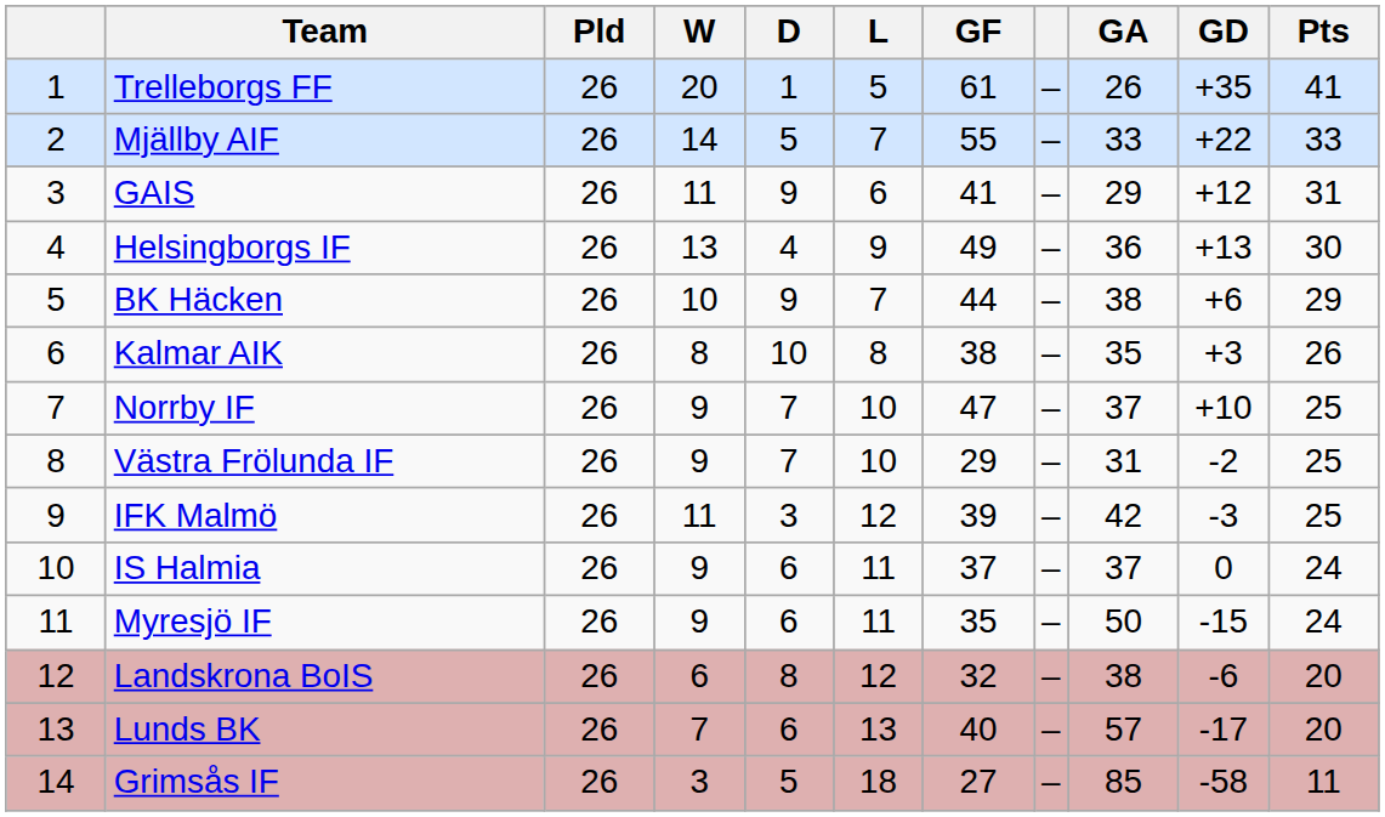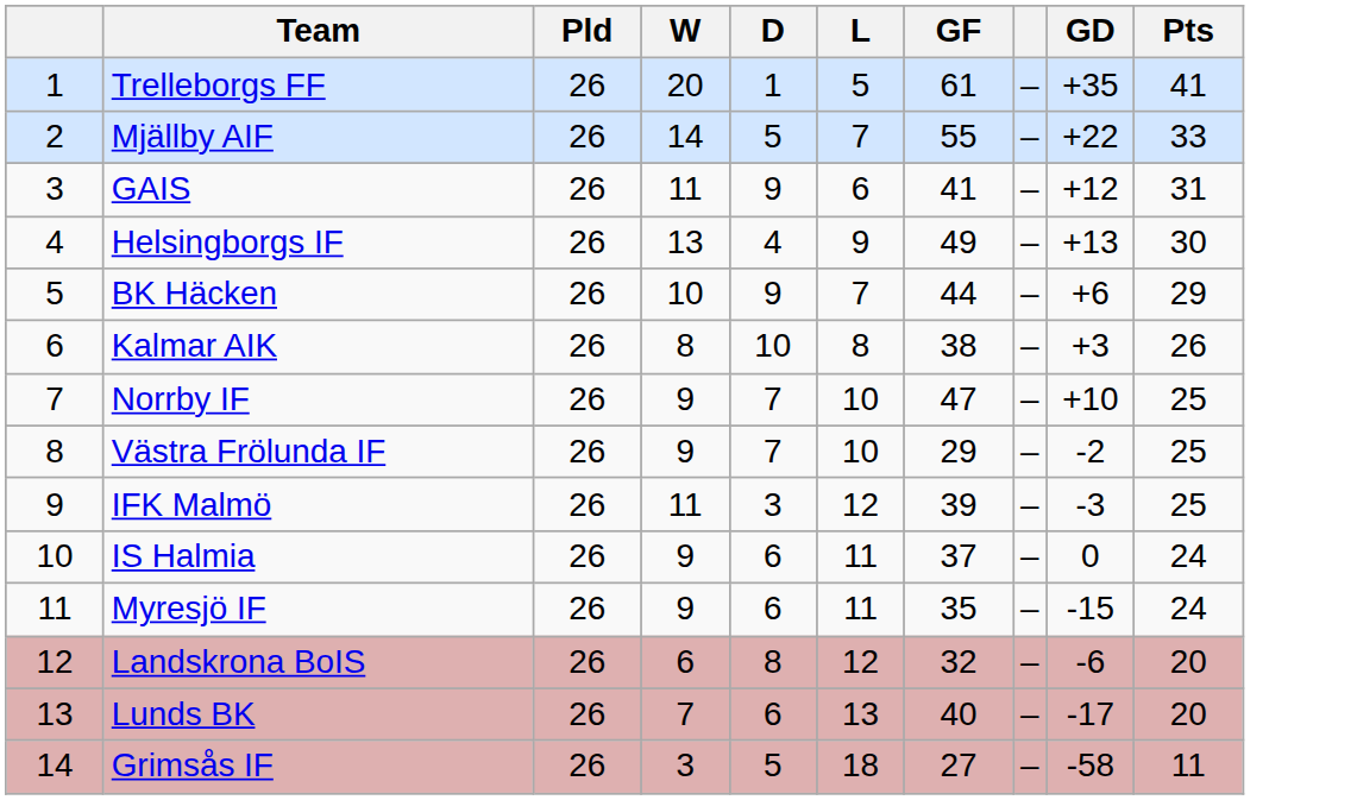- column: GA | 26 | 33 | 29 | 36 | 38 | 35 | 37 | 31 | 42 | 37 | 50 | 38 | 57 | 85
